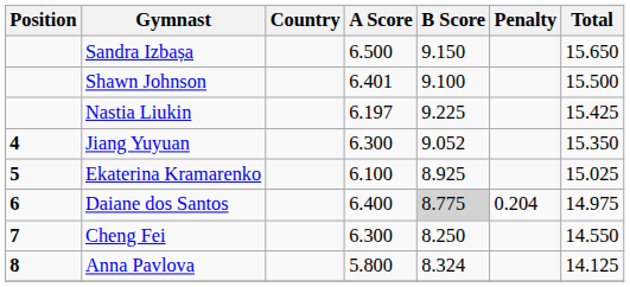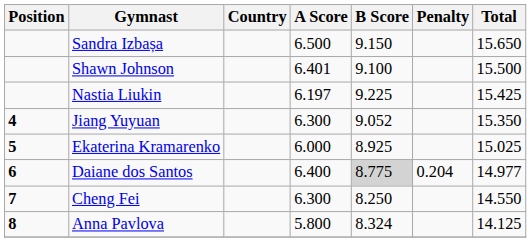Ekaterina Kramarenko | A Score: 6.100 -> 6.000
Daiane dos Santos | Total: 14.975 -> 14.977
